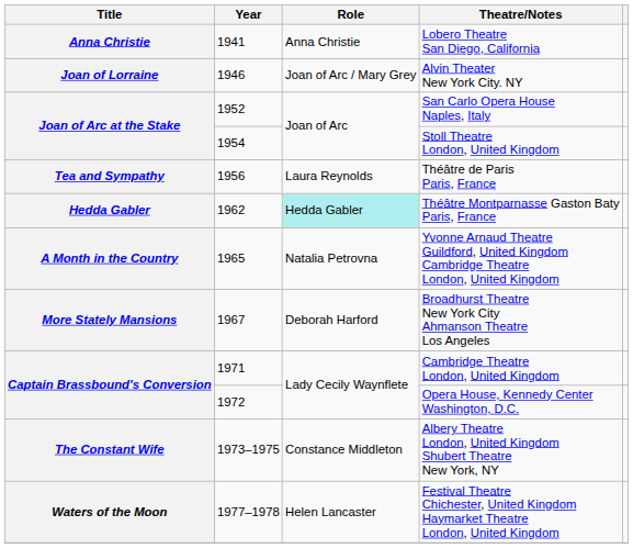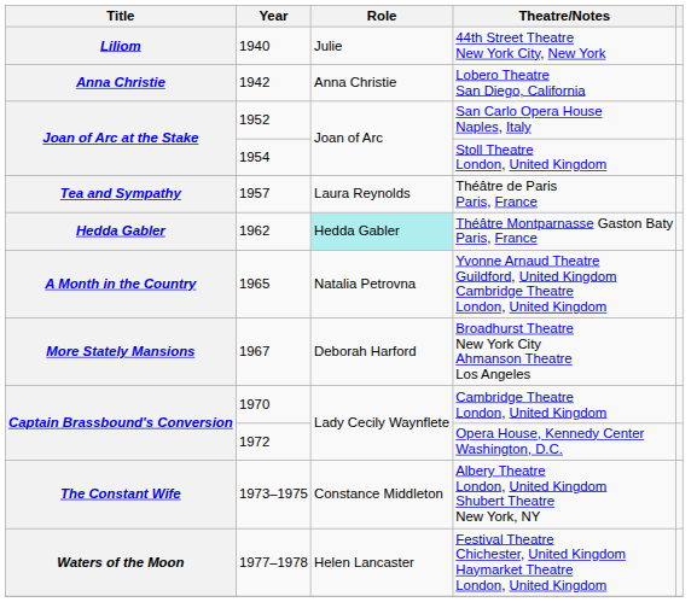+ row: Liliom | 1940 | Julie | 44th Street Theatre New York City, New York
Lobero Theatre San Diego, California | Year: 1941 -> 1942
- row: Joan of Lorraine | 1946 | Joan of Arc / Mary Grey | Alvin Theater New York City. NY
Théâtre de Paris Paris, France | Year: 1956 -> 1957
Cambridge Theatre London, United Kingdom | Year: 1971 -> 1970
